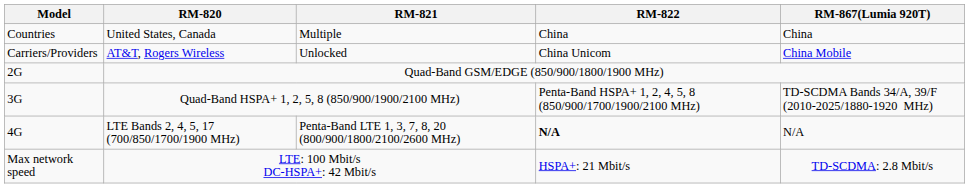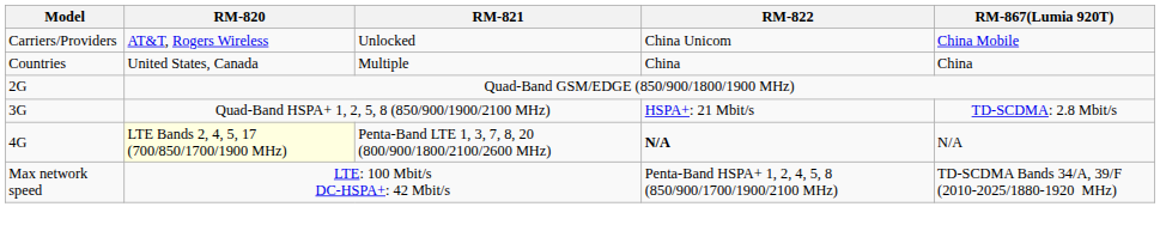rows swapped: Countries <-> Carriers/Providers
3G | RM-822: Penta-Band HSPA+ 1, 2, 4, 5, 8 (850/900/1700/1900/2100 MHz) -> HSPA+: 21 Mbit/s
3G | RM-867(Lumia 920T): TD-SCDMA Bands 34/A, 39/F (2010-2025/1880-1920 MHz) -> TD-SCDMA: 2.8 Mbit/s
4G | RM-820: no background -> lightyellow background
Max network speed | RM-822: HSPA+: 21 Mbit/s -> Penta-Band HSPA+ 1, 2, 4, 5, 8 (850/900/1700/1900/2100 MHz)
Max network speed | RM-867(Lumia 920T): TD-SCDMA: 2.8 Mbit/s -> TD-SCDMA Bands 34/A, 39/F (2010-2025/1880-1920 MHz)
